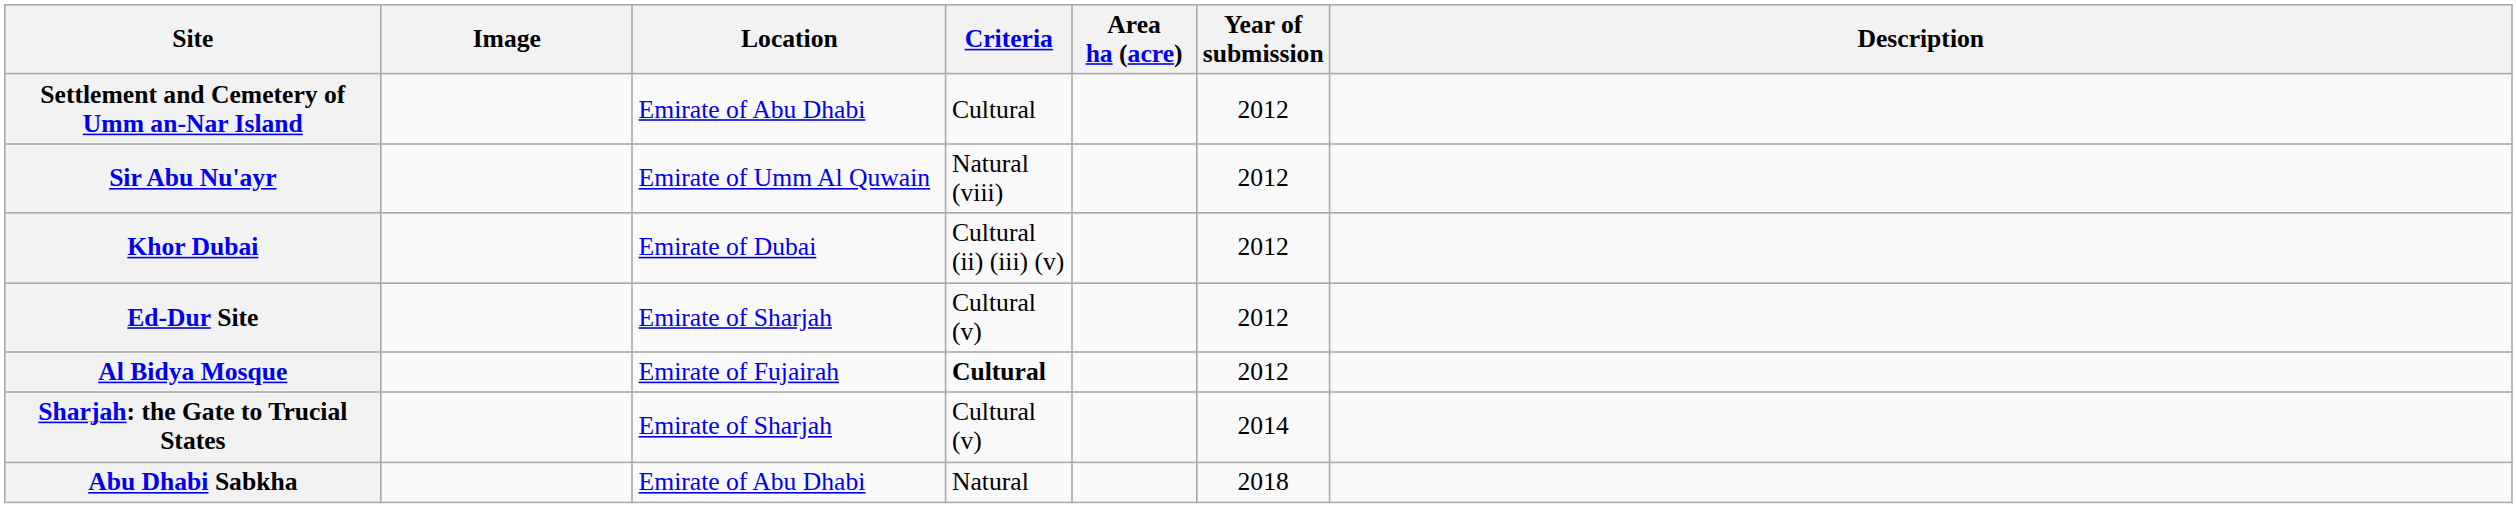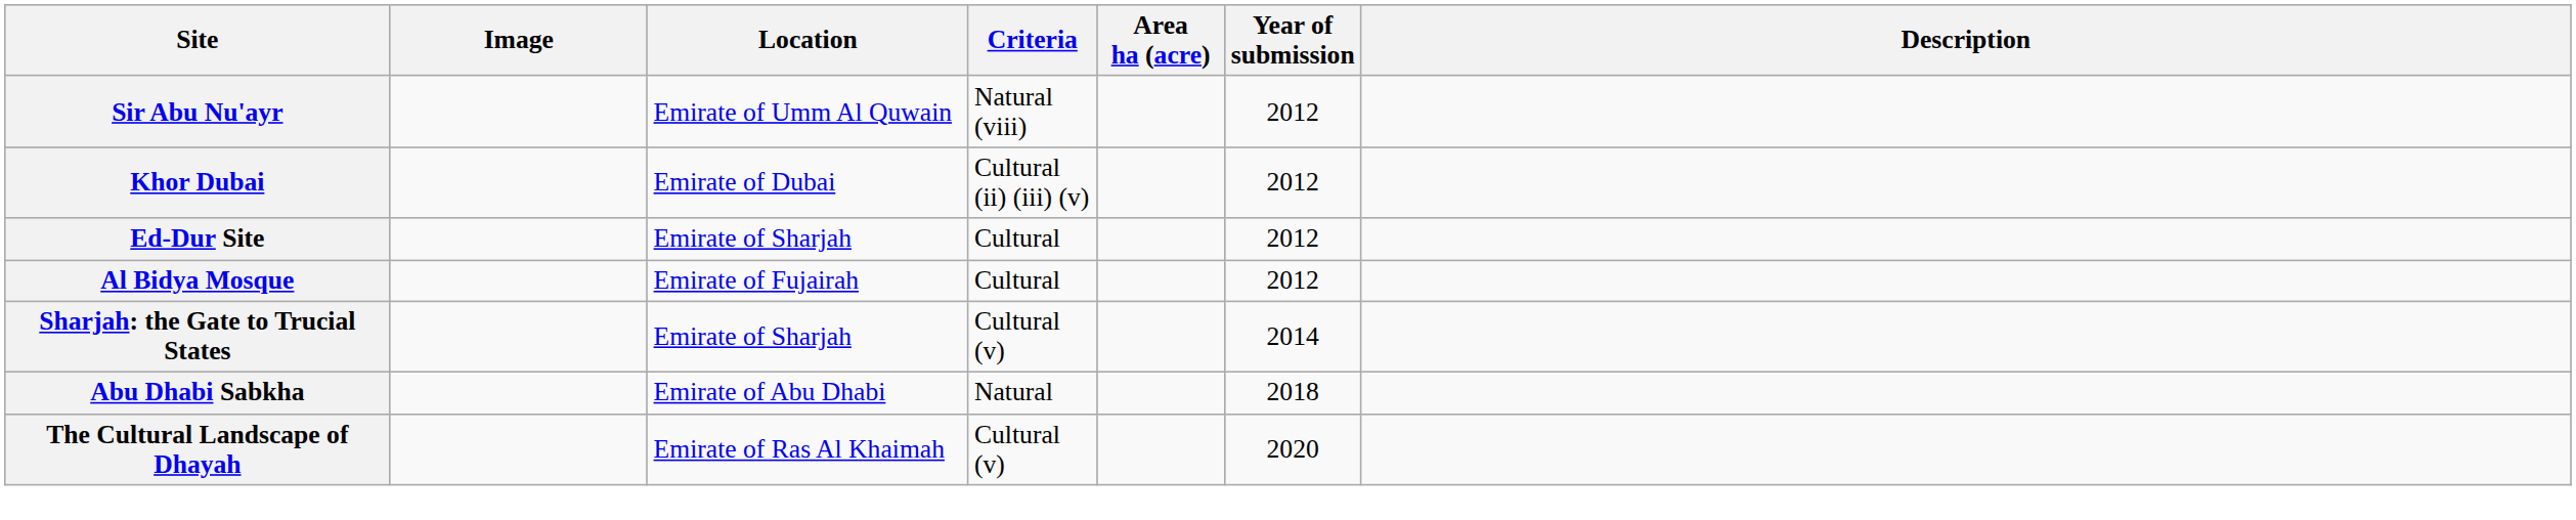- row: Settlement and Cemetery of Umm an-Nar Island | Emirate of Abu Dhabi | Cultural | 2012
Ed-Dur Site | Criteria: Cultural (v) -> Cultural
Al Bidya Mosque | Criteria: bold -> normal
+ row: The Cultural Landscape of Dhayah | Emirate of Ras Al Khaimah | Cultural (v) | 2020
